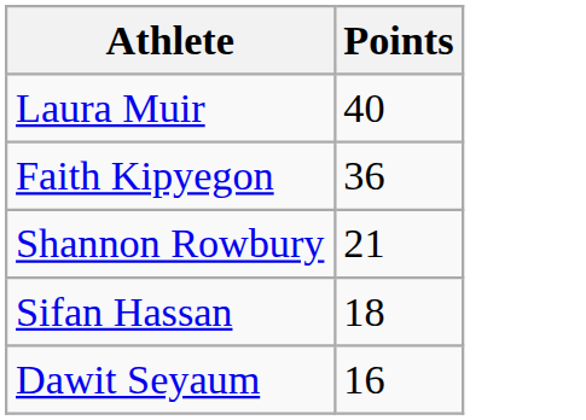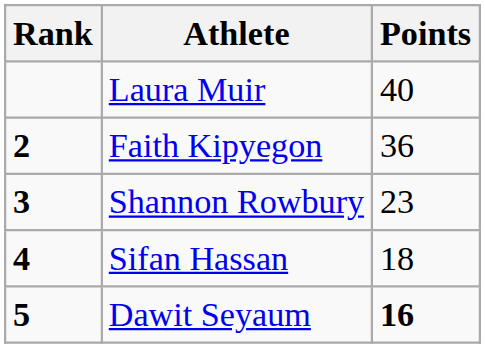+ column: Rank | 2 | 3 | 4 | 5
Shannon Rowbury | Points: 21 -> 23
Dawit Seyaum | Points: normal -> bold
